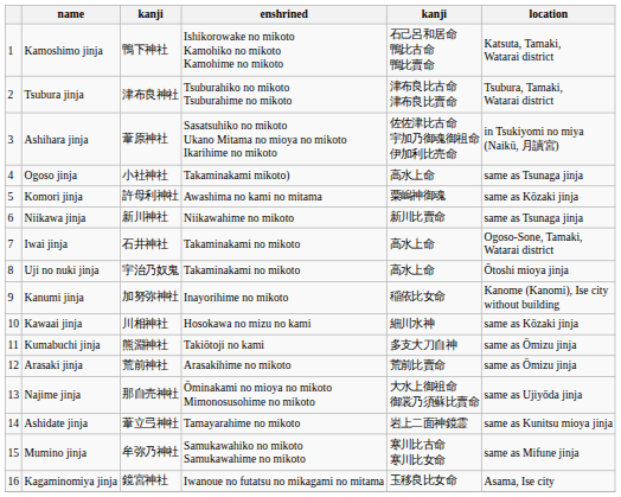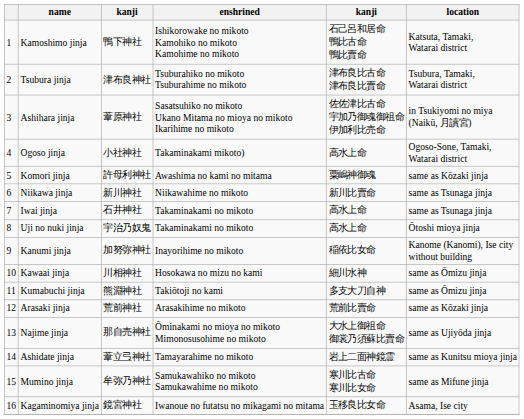Ogoso jinja | location: same as Tsunaga jinja -> Ogoso-Sone, Tamaki, Watarai district
Iwai jinja | location: Ogoso-Sone, Tamaki, Watarai district -> same as Tsunaga jinja
Kawaai jinja | location: same as Kōzaki jinja -> same as Ōmizu jinja
Arasaki jinja | location: same as Ōmizu jinja -> same as Kōzaki jinja
